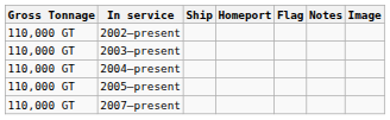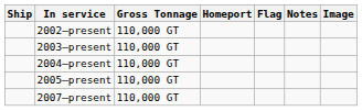columns swapped: Ship <-> Gross Tonnage
